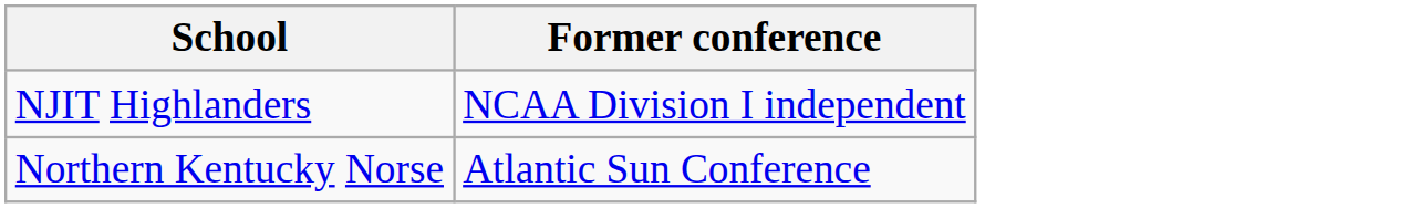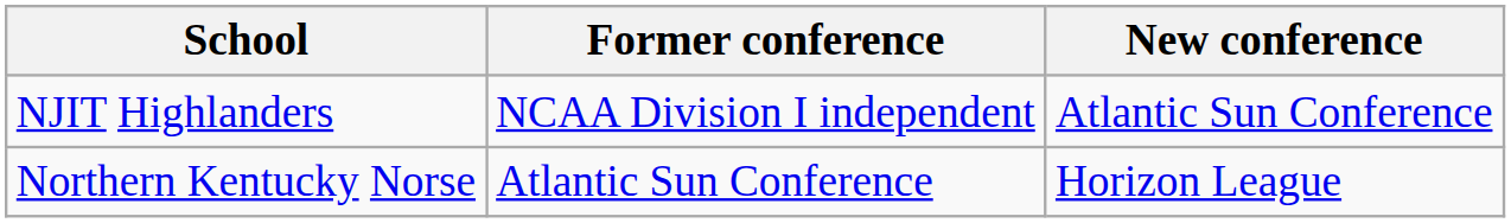+ column: New conference | Atlantic Sun Conference | Horizon League
